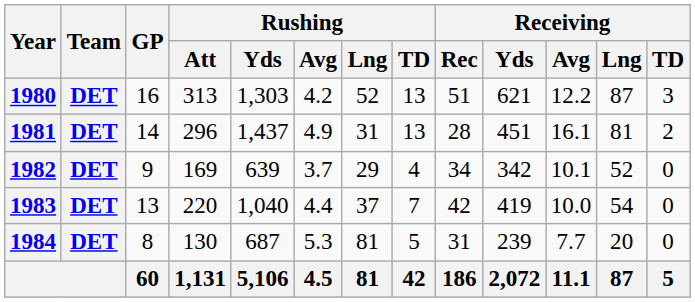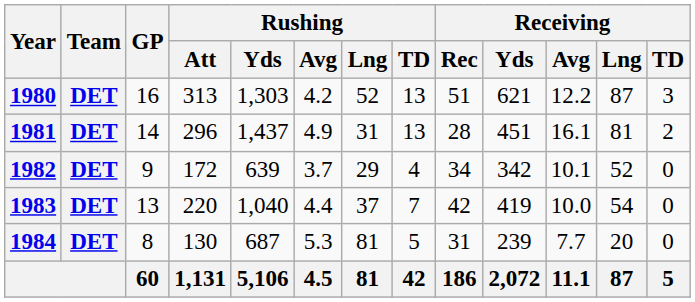1982 | Rushing / Att: 169 -> 172
